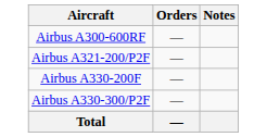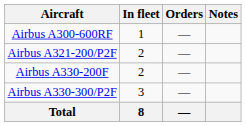+ column: In fleet | 1 | 2 | 2 | 3 | 8
